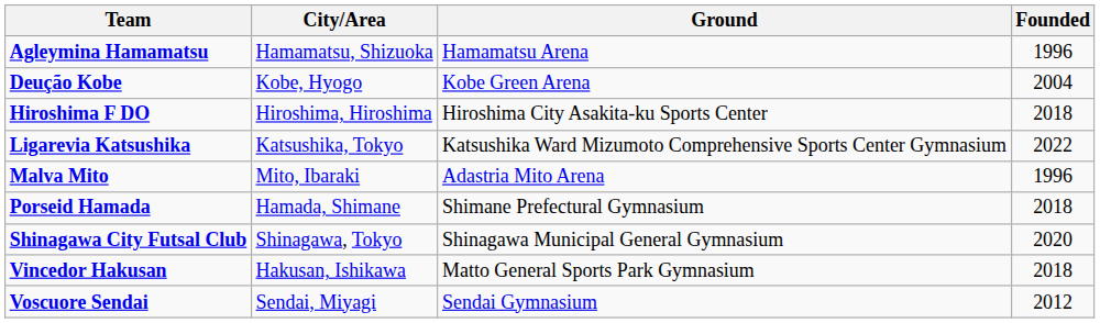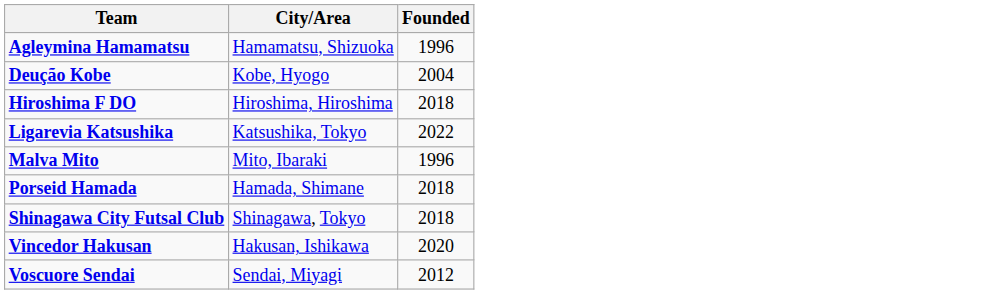- column: Ground | Hamamatsu Arena | Kobe Green Arena | Hiroshima City Asakita-ku Sports Center | Katsushika Ward Mizumoto Comprehensive Sports Center Gymnasium | Adastria Mito Arena | Shimane Prefectural Gymnasium | Shinagawa Municipal General Gymnasium | Matto General Sports Park Gymnasium | Sendai Gymnasium
Shinagawa City Futsal Club | Founded: 2020 -> 2018
Vincedor Hakusan | Founded: 2018 -> 2020
